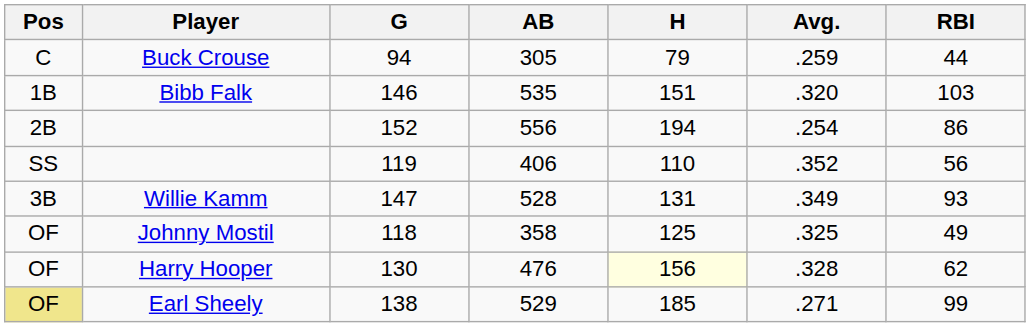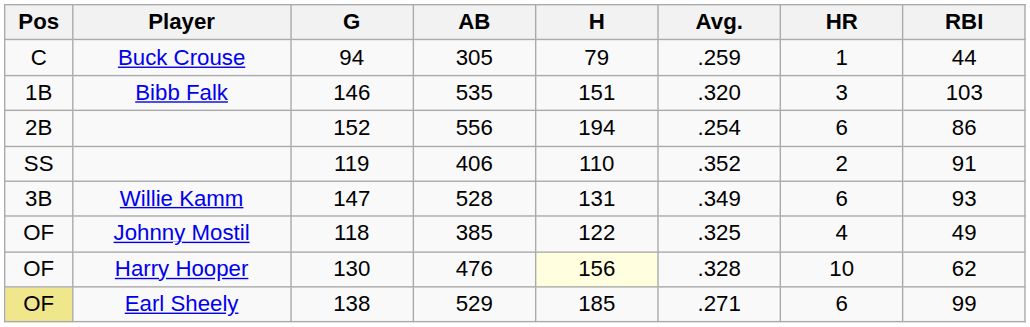+ column: HR | 1 | 3 | 6 | 2 | 6 | 4 | 10 | 6
119 | RBI: 56 -> 91
118 | AB: 358 -> 385
118 | H: 125 -> 122
